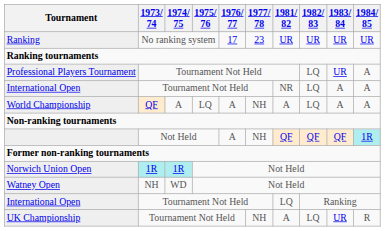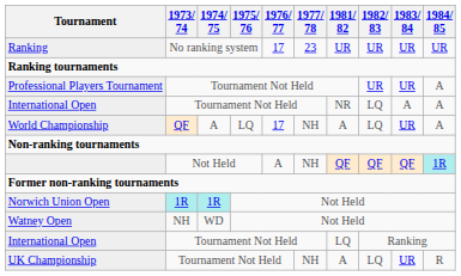Professional Players Tournament | 1982/ 83: LQ -> UR
World Championship | 1976/ 77: A -> 17
World Championship | 1983/ 84: A -> UR
